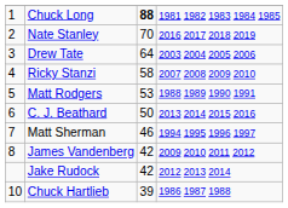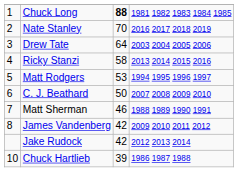Ricky Stanzi | column 4: 2007 2008 2009 2010 -> 2013 2014 2015 2016
Matt Rodgers | column 4: 1988 1989 1990 1991 -> 1994 1995 1996 1997
C. J. Beathard | column 4: 2013 2014 2015 2016 -> 2007 2008 2009 2010
Matt Sherman | column 4: 1994 1995 1996 1997 -> 1988 1989 1990 1991
